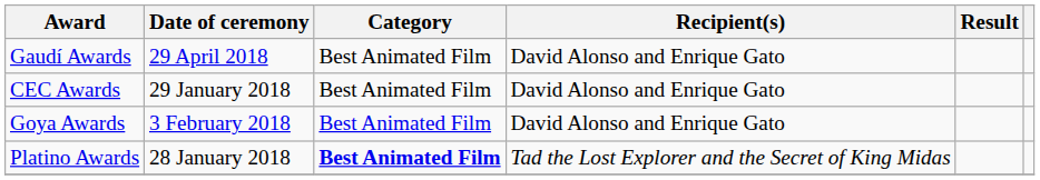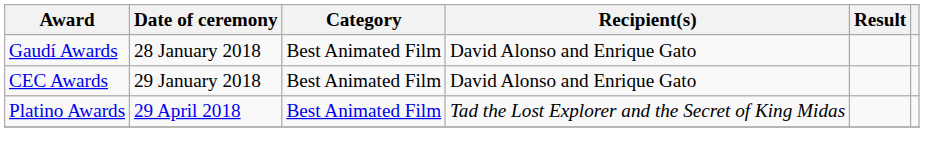Gaudí Awards | Date of ceremony: 29 April 2018 -> 28 January 2018
- row: Goya Awards | 3 February 2018 | Best Animated Film | David Alonso and Enrique Gato
Platino Awards | Date of ceremony: 28 January 2018 -> 29 April 2018
Platino Awards | Category: bold -> normal
